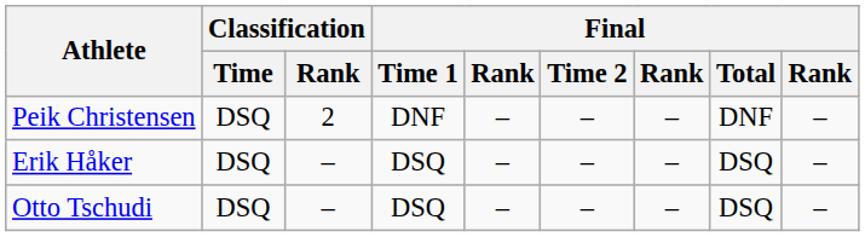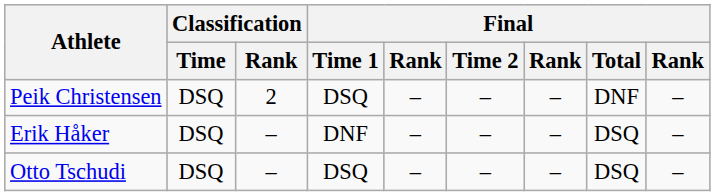Peik Christensen | Final / Time 1: DNF -> DSQ
Erik Håker | Final / Time 1: DSQ -> DNF
